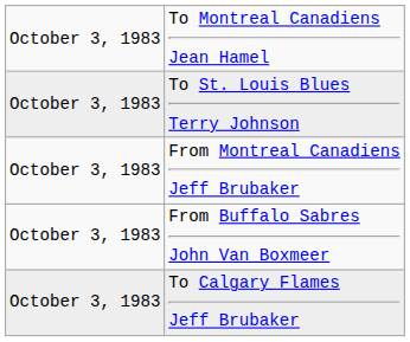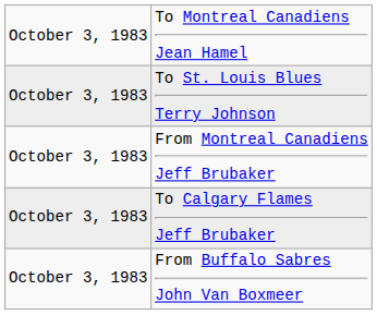rows swapped: To Calgary Flames Jeff Brubaker <-> From Buffalo Sabres John Van Boxmeer
